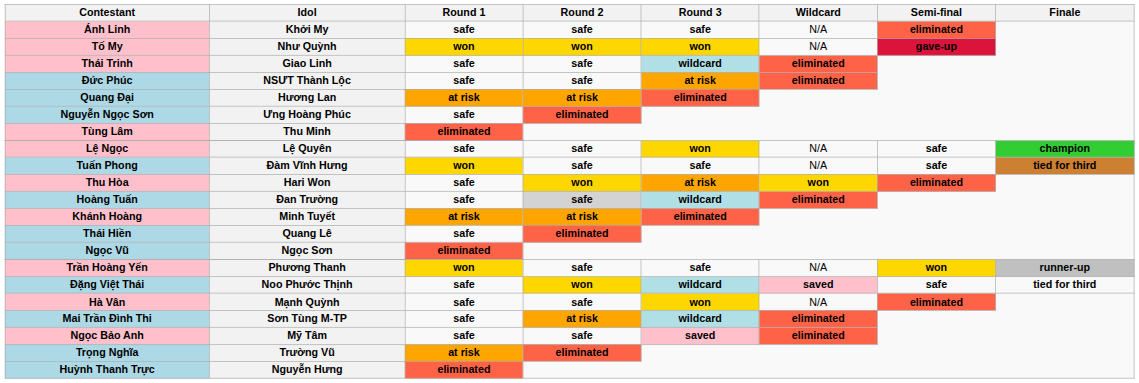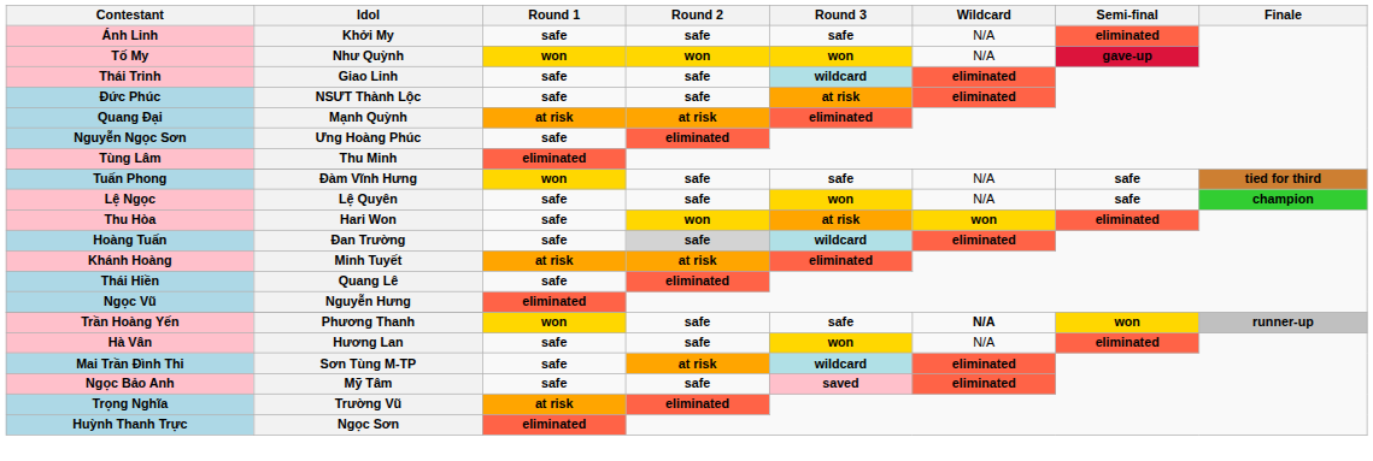Quang Đại | Idol: Hương Lan -> Mạnh Quỳnh
rows swapped: Lệ Ngọc <-> Tuấn Phong
Ngọc Vũ | Idol: Ngọc Sơn -> Nguyễn Hưng
Trần Hoàng Yến | Wildcard: normal -> bold
- row: Đặng Việt Thái | Noo Phước Thịnh | safe | won | wildcard | saved | safe | tied for third
Hà Vân | Idol: Mạnh Quỳnh -> Hương Lan
Huỳnh Thanh Trực | Idol: Nguyễn Hưng -> Ngọc Sơn
